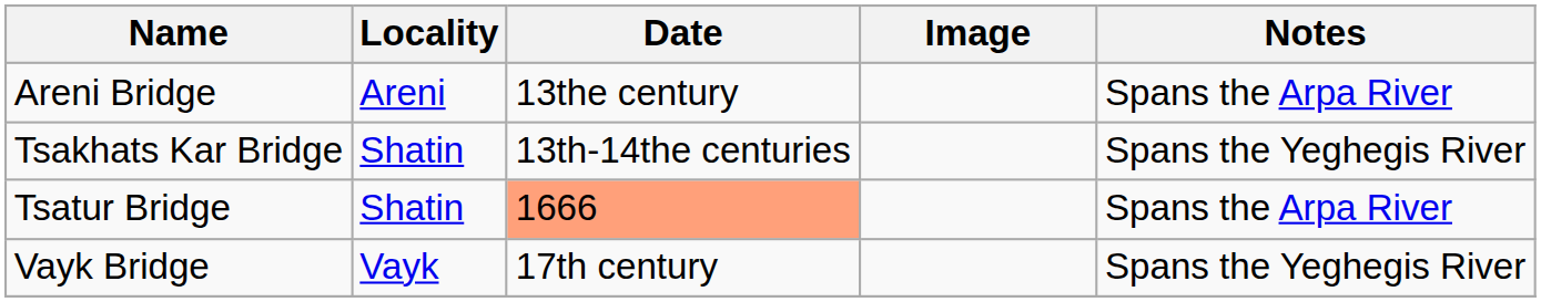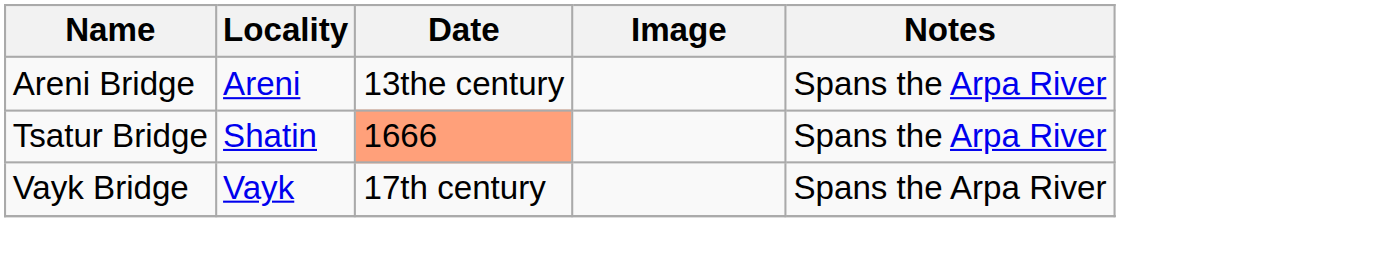- row: Tsakhats Kar Bridge | Shatin | 13th-14the centuries | Spans the Yeghegis River
Vayk Bridge | Notes: Spans the Yeghegis River -> Spans the Arpa River
